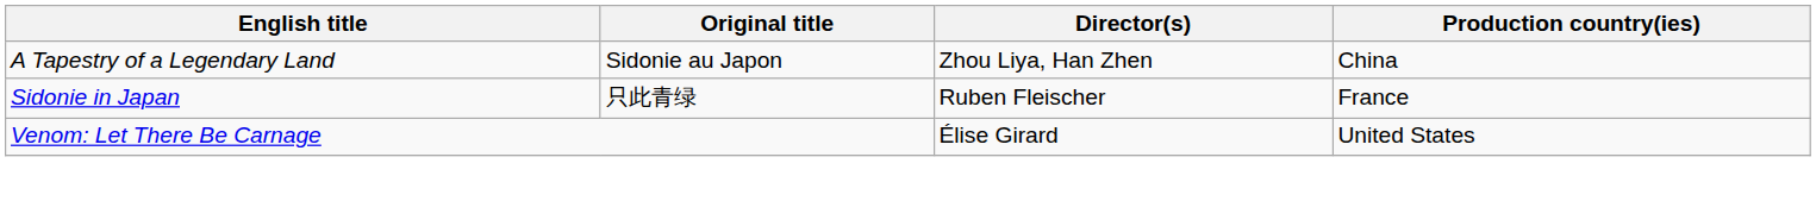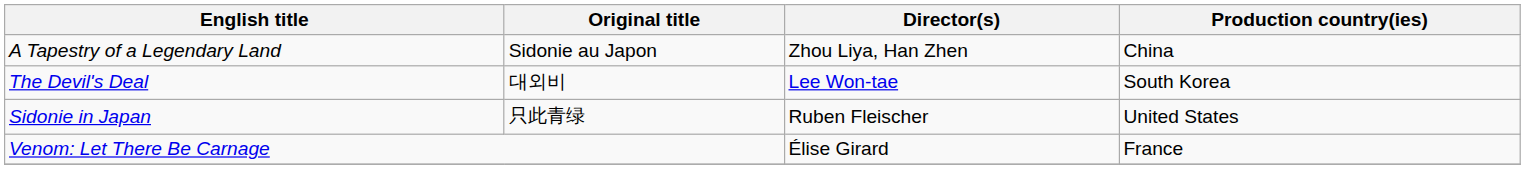+ row: The Devil's Deal | 대외비 | Lee Won-tae | South Korea
Sidonie in Japan | Production country(ies): France -> United States
Venom: Let There Be Carnage | Production country(ies): United States -> France
